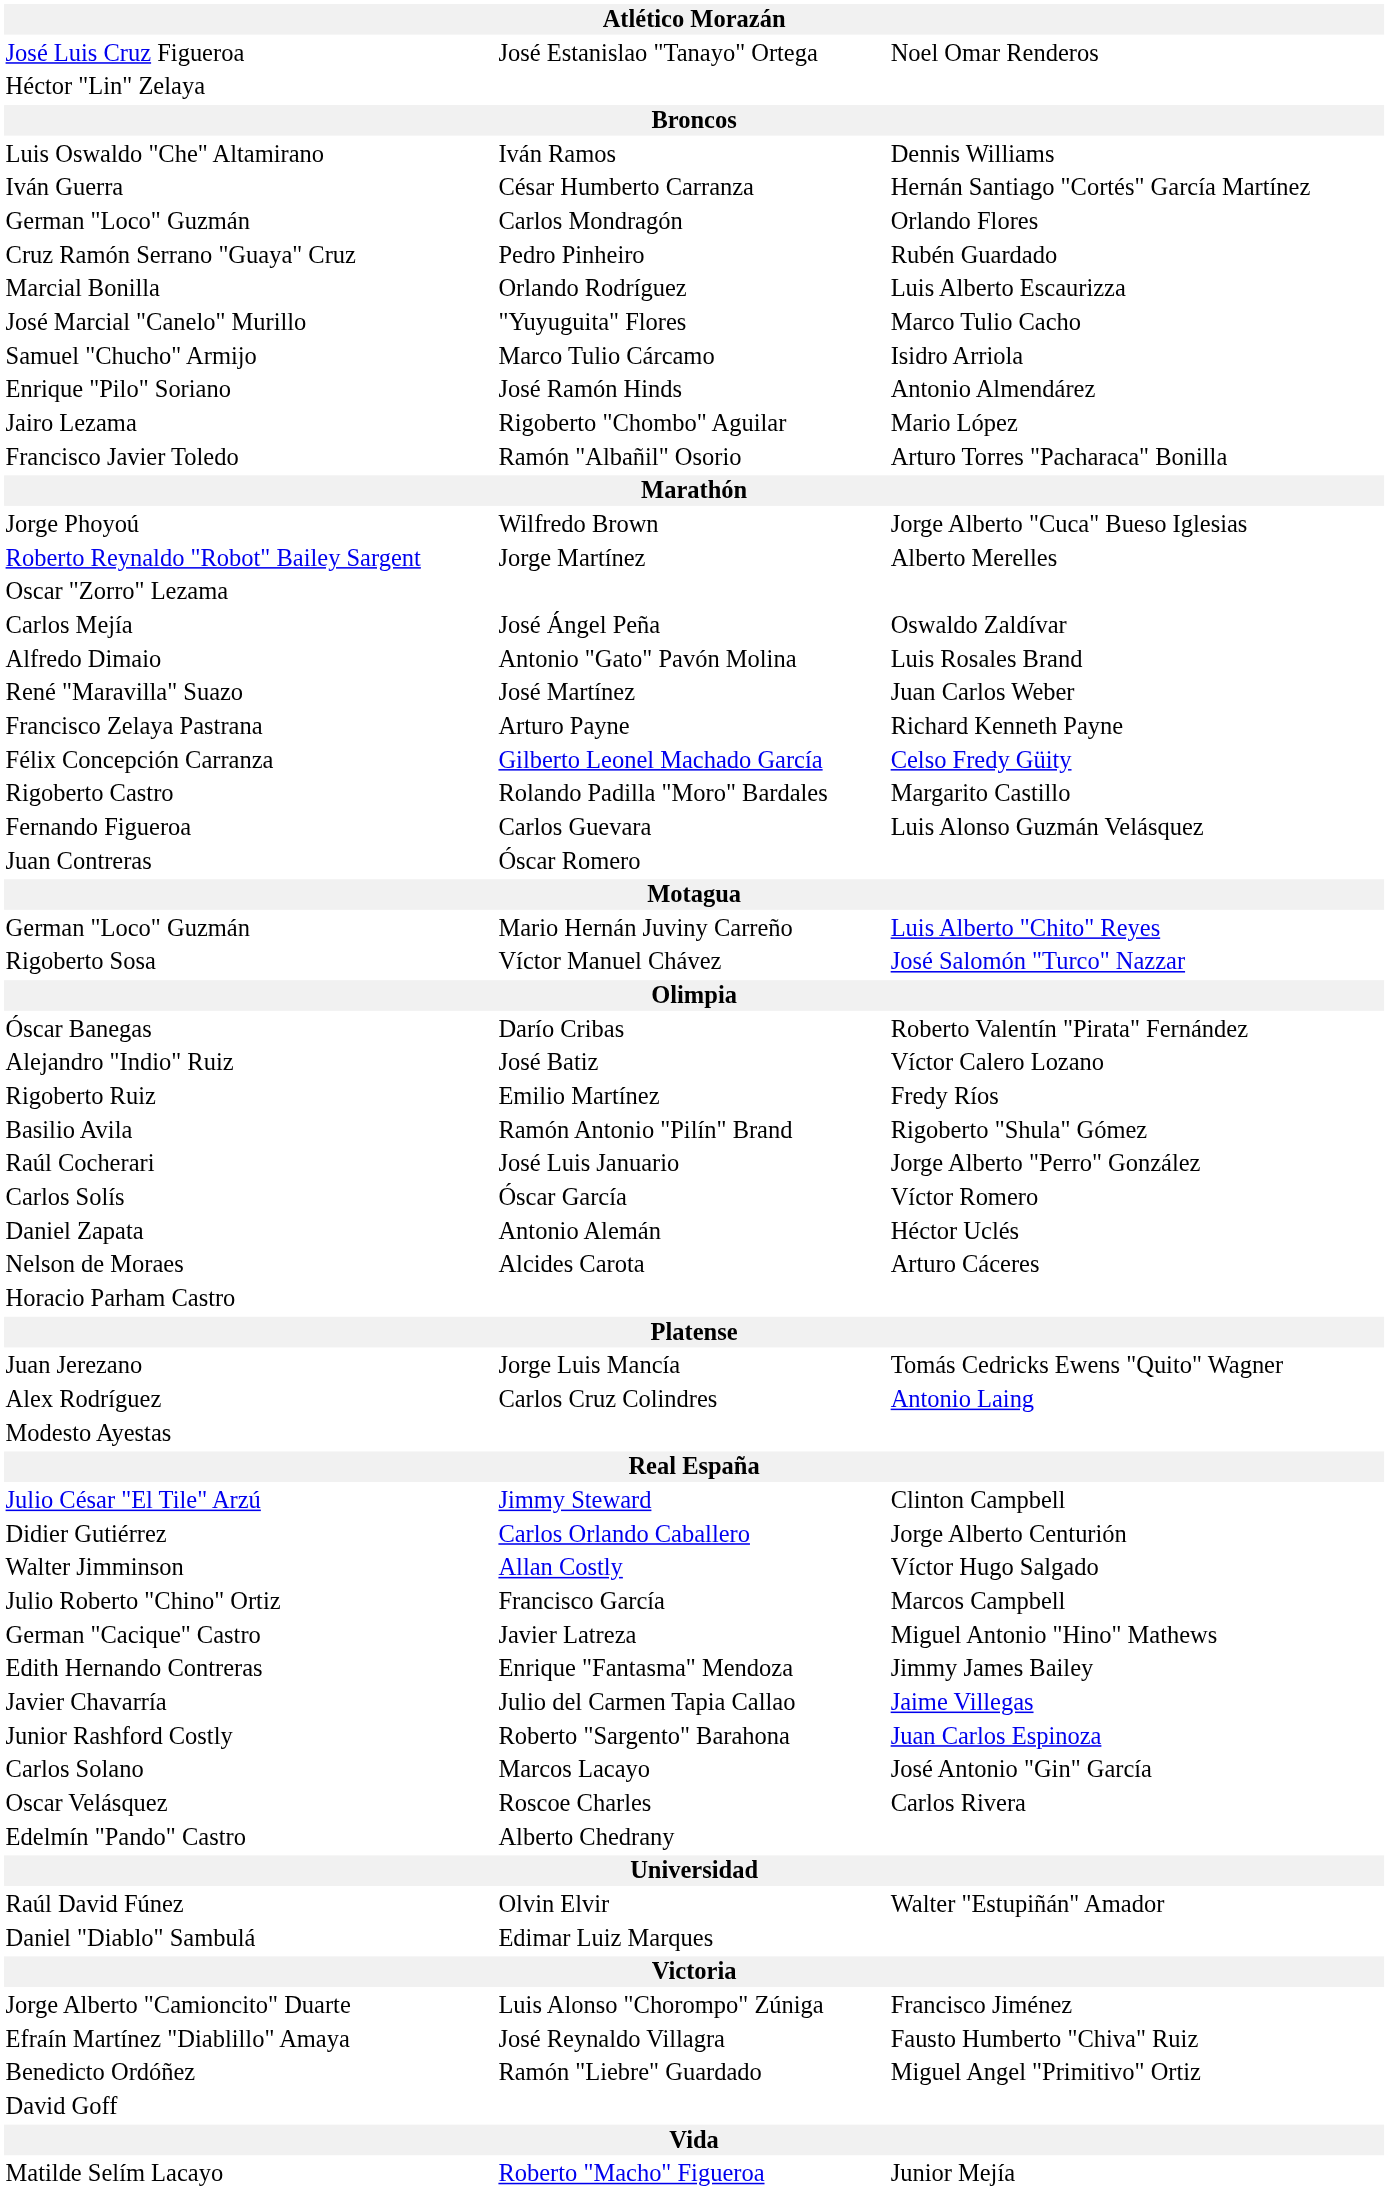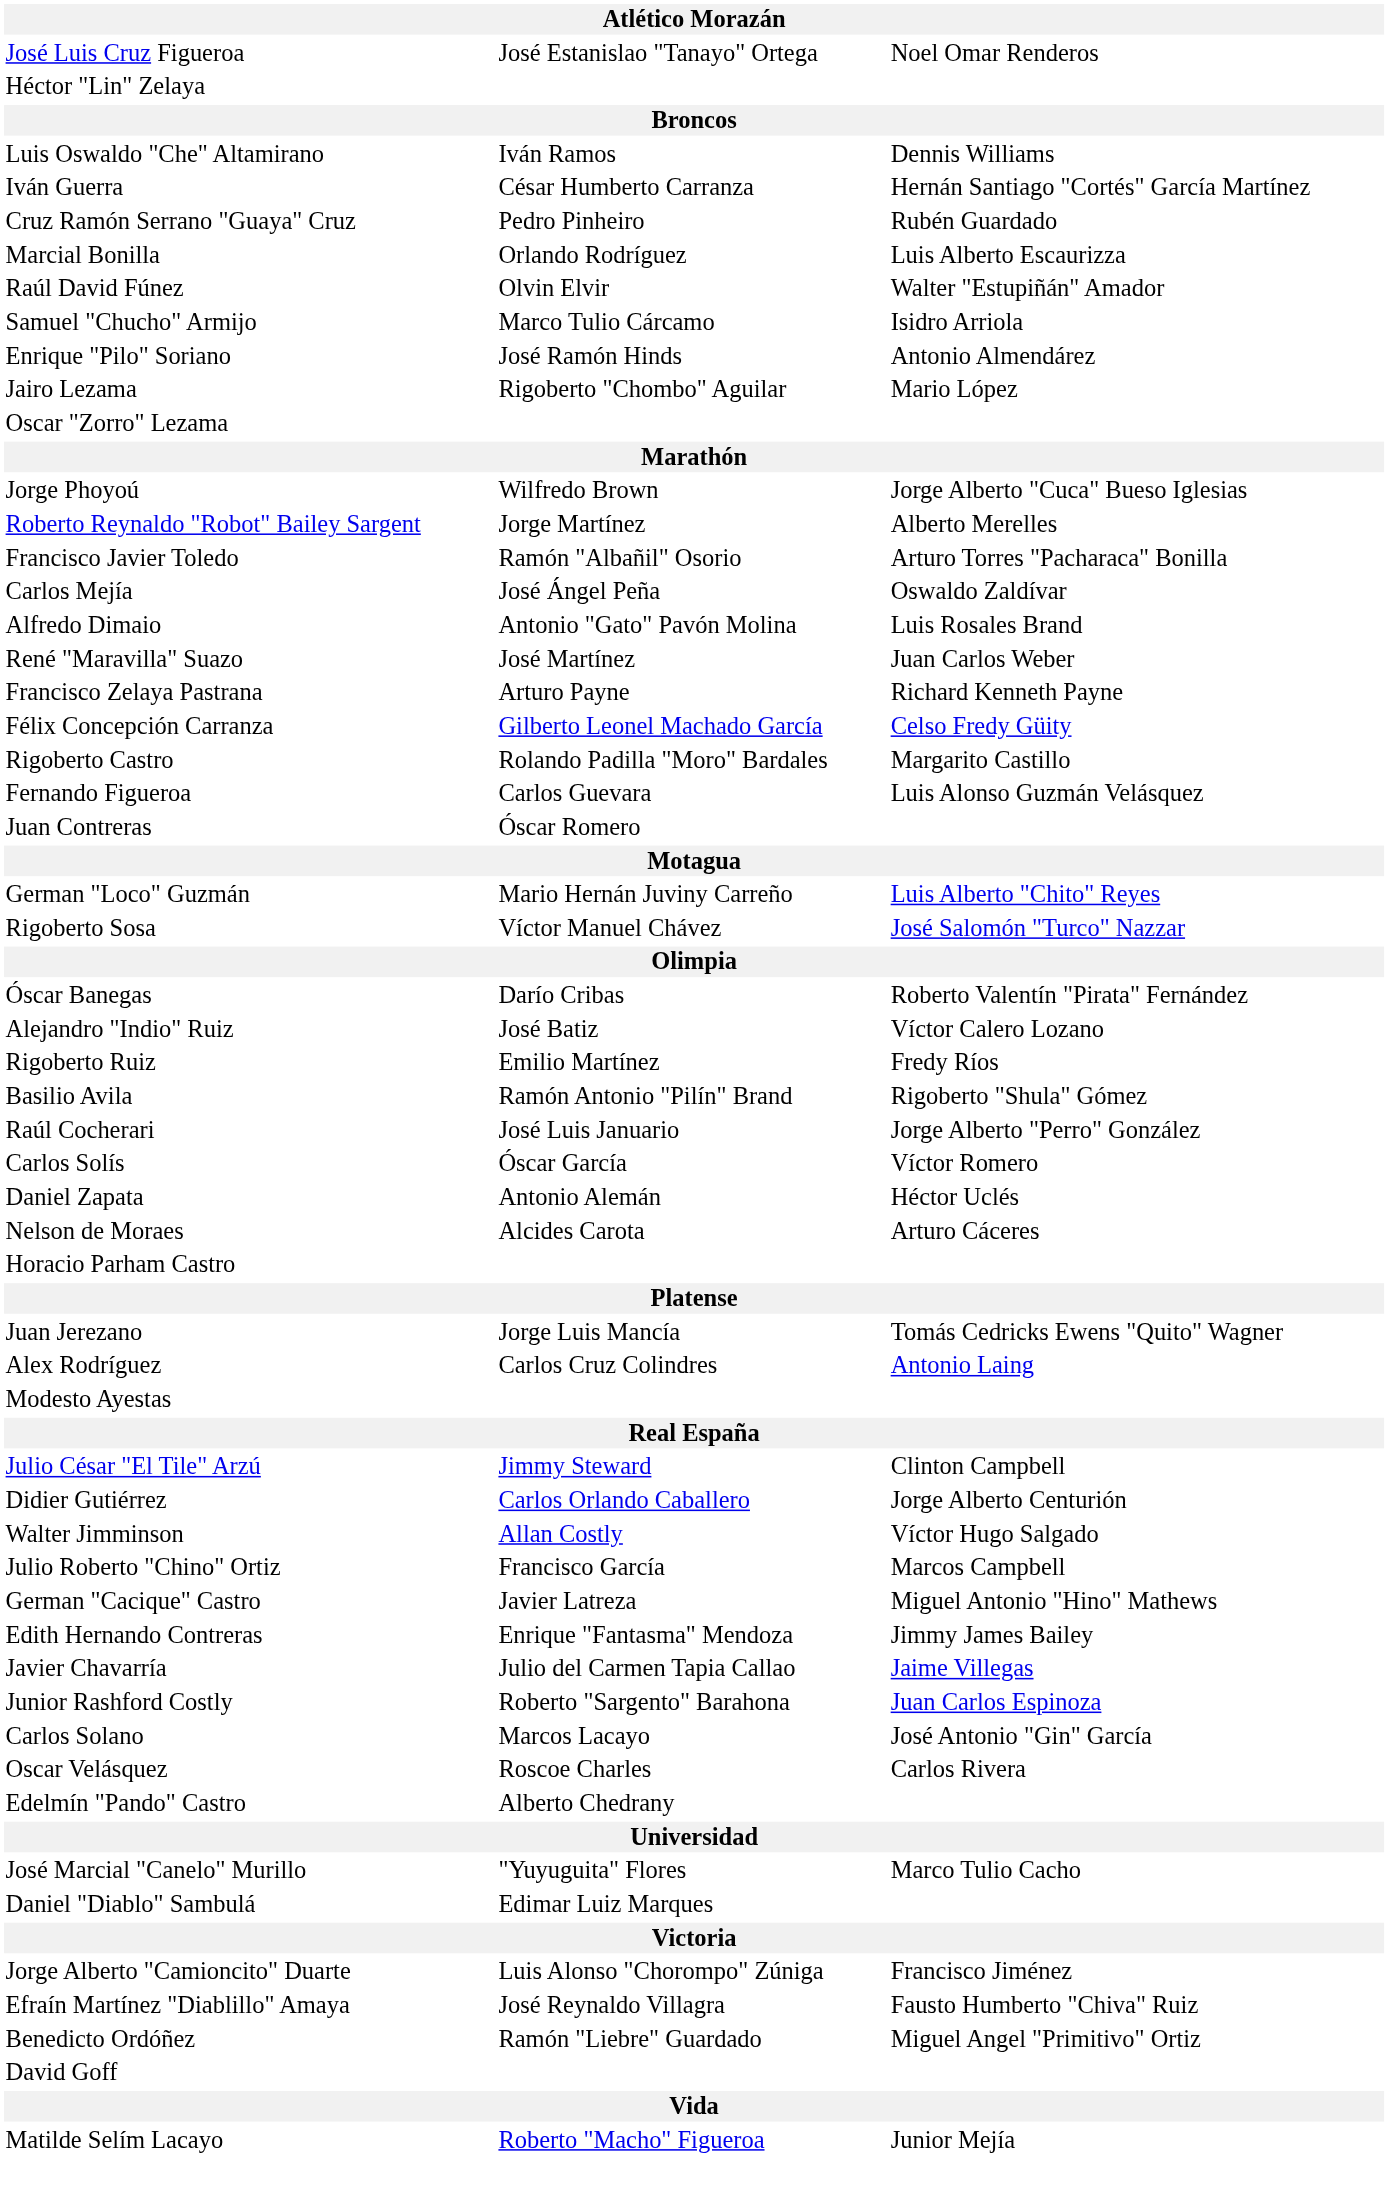- row: German "Loco" Guzmán | Carlos Mondragón | Orlando Flores
rows swapped: José Marcial "Canelo" Murillo <-> Raúl David Fúnez
rows swapped: Oscar "Zorro" Lezama <-> Francisco Javier Toledo
